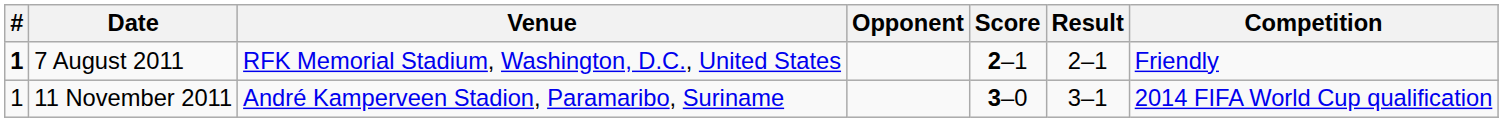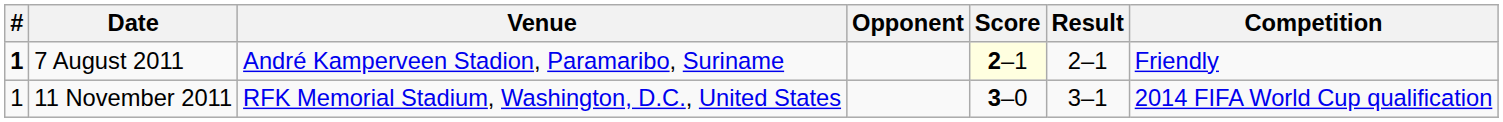7 August 2011 | Venue: RFK Memorial Stadium, Washington, D.C., United States -> André Kamperveen Stadion, Paramaribo, Suriname
7 August 2011 | Score: no background -> lightyellow background
11 November 2011 | Venue: André Kamperveen Stadion, Paramaribo, Suriname -> RFK Memorial Stadium, Washington, D.C., United States
